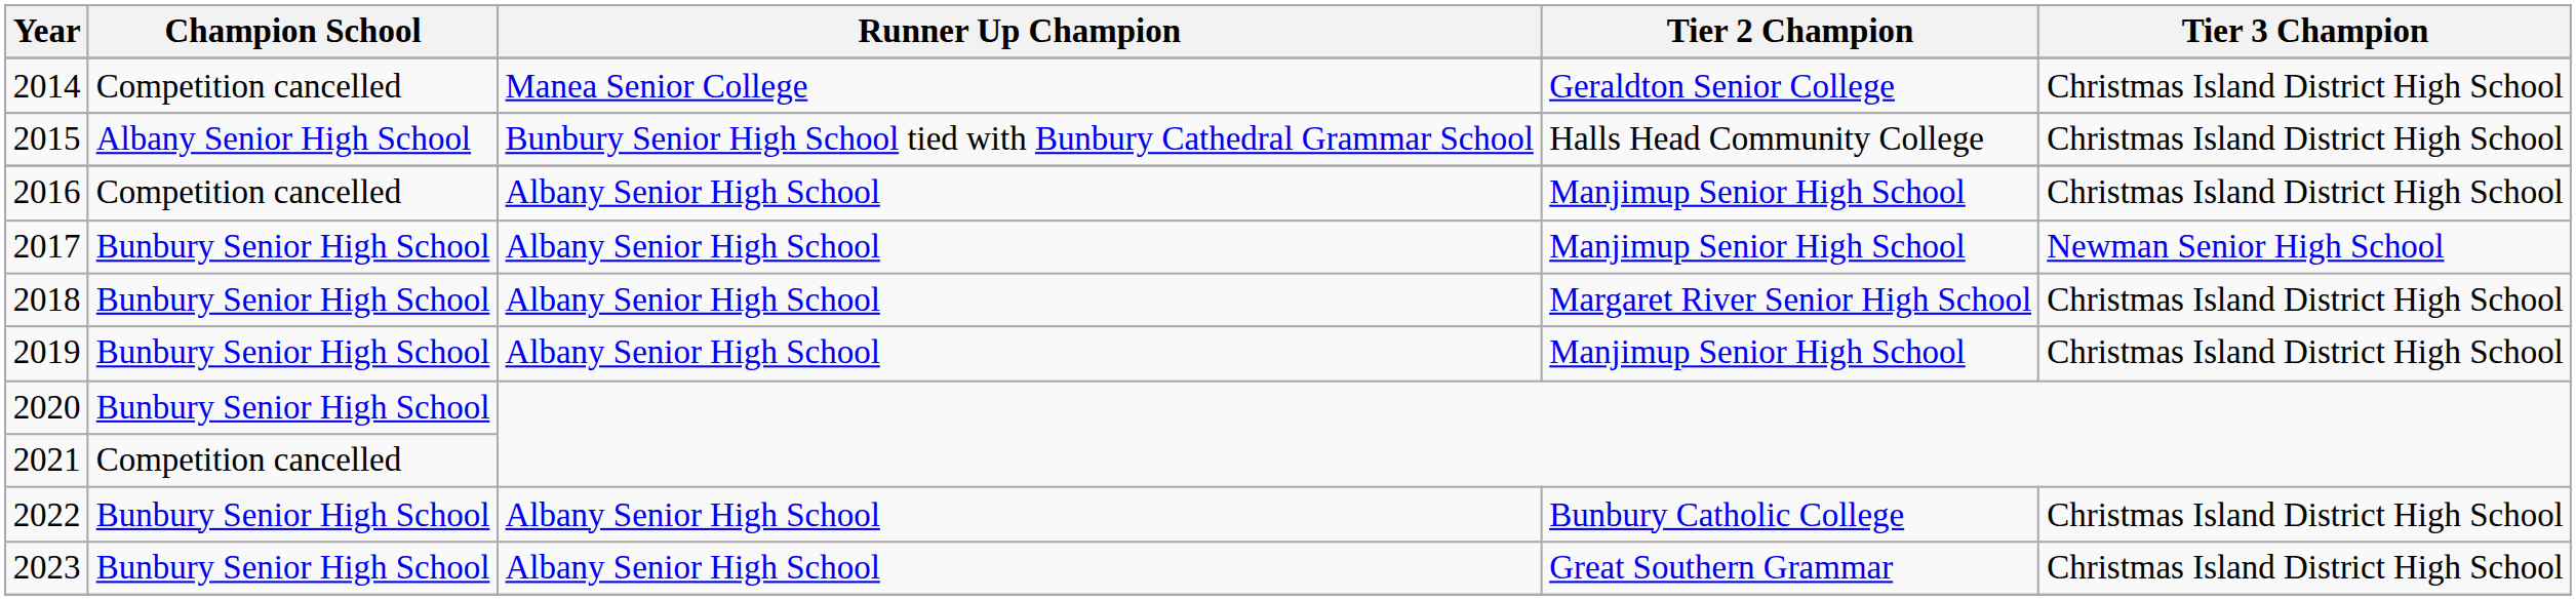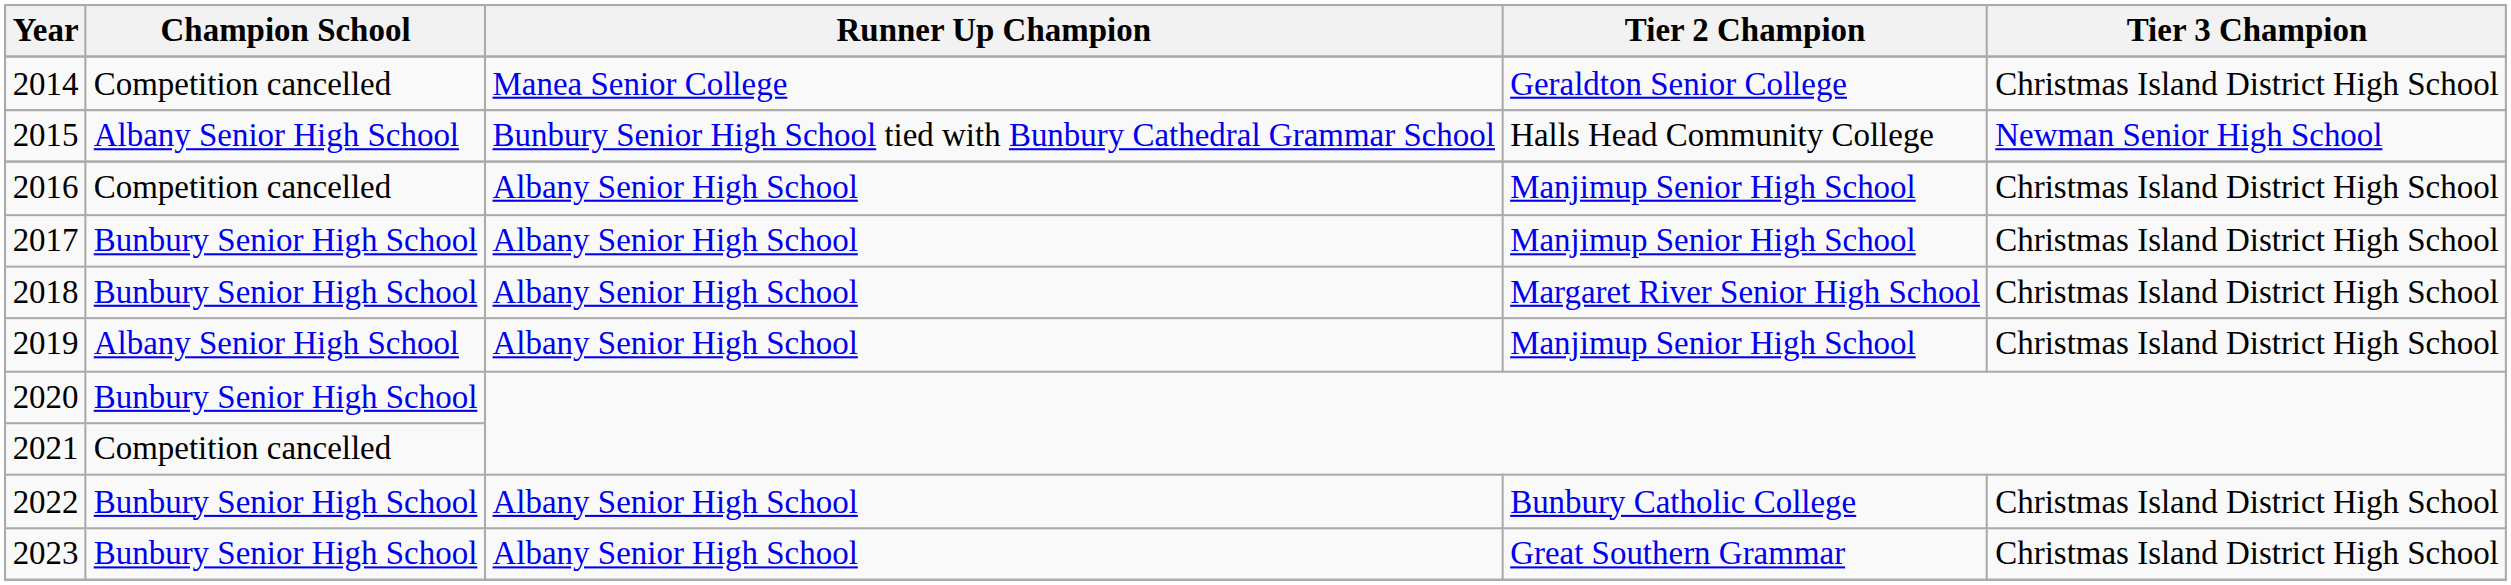2015 | Tier 3 Champion: Christmas Island District High School -> Newman Senior High School
2017 | Tier 3 Champion: Newman Senior High School -> Christmas Island District High School
2019 | Champion School: Bunbury Senior High School -> Albany Senior High School
